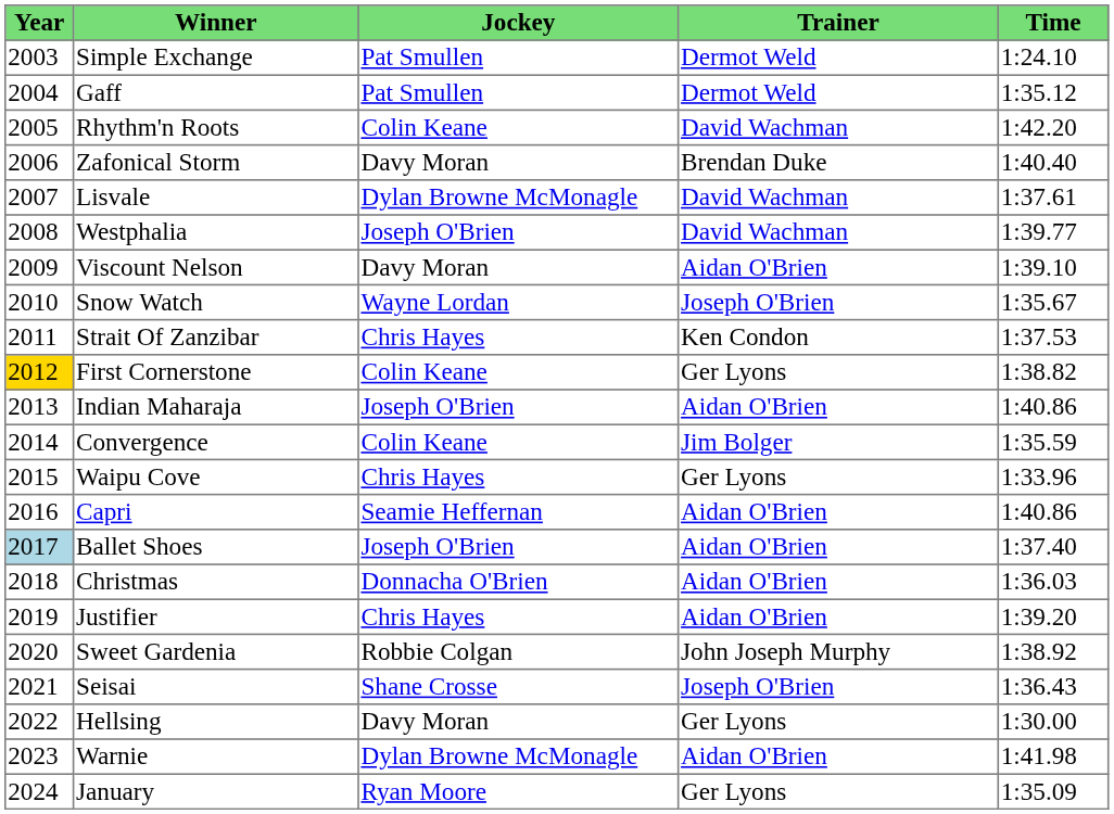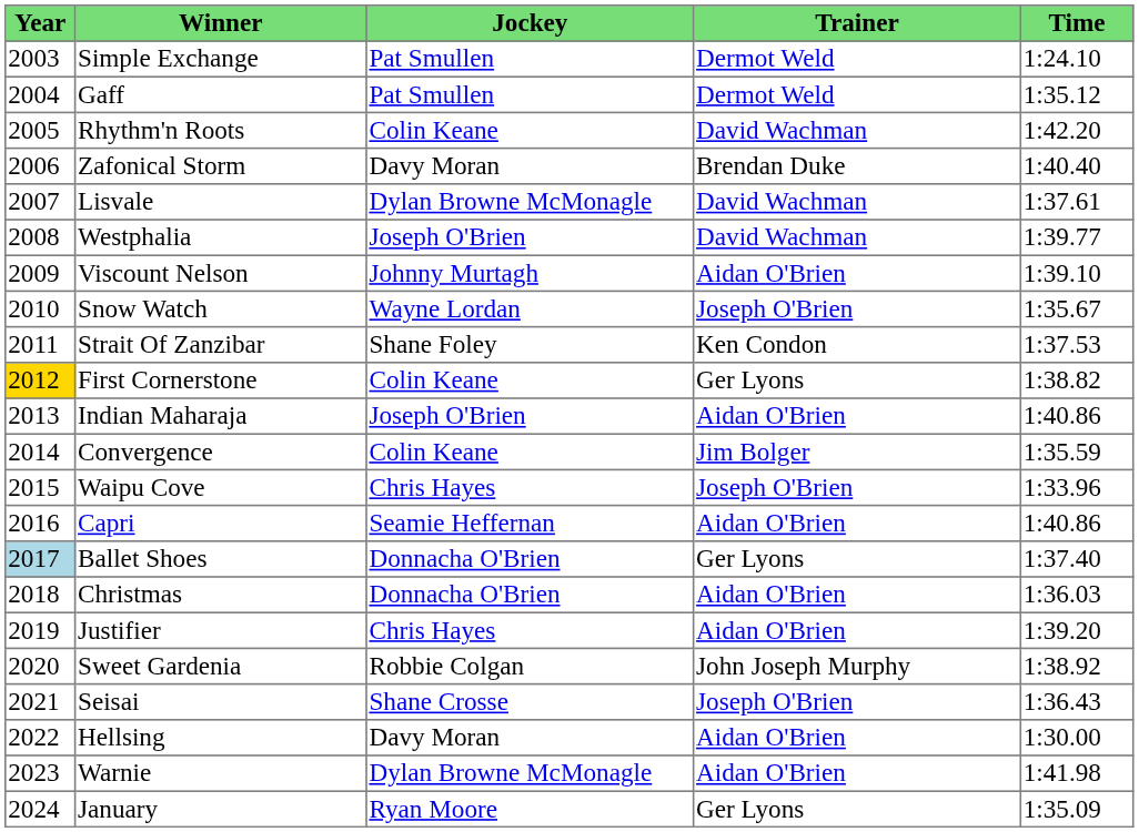Viscount Nelson | Jockey: Davy Moran -> Johnny Murtagh
Strait Of Zanzibar | Jockey: Chris Hayes -> Shane Foley
Waipu Cove | Trainer: Ger Lyons -> Joseph O'Brien
Ballet Shoes | Jockey: Joseph O'Brien -> Donnacha O'Brien
Ballet Shoes | Trainer: Aidan O'Brien -> Ger Lyons
Hellsing | Trainer: Ger Lyons -> Aidan O'Brien
